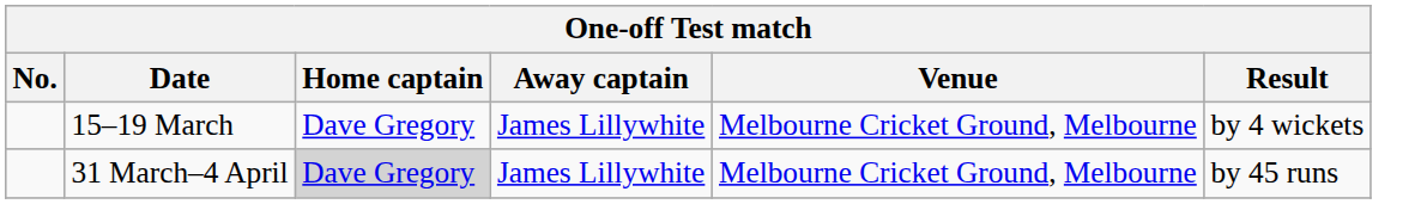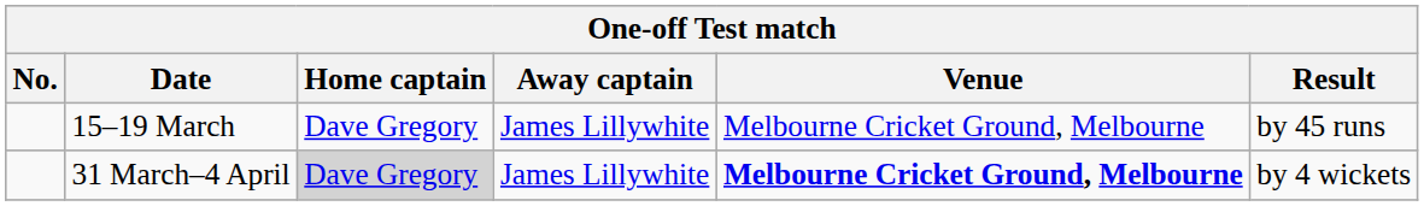15–19 March | Result: by 4 wickets -> by 45 runs
31 March–4 April | Venue: normal -> bold
31 March–4 April | Result: by 45 runs -> by 4 wickets
